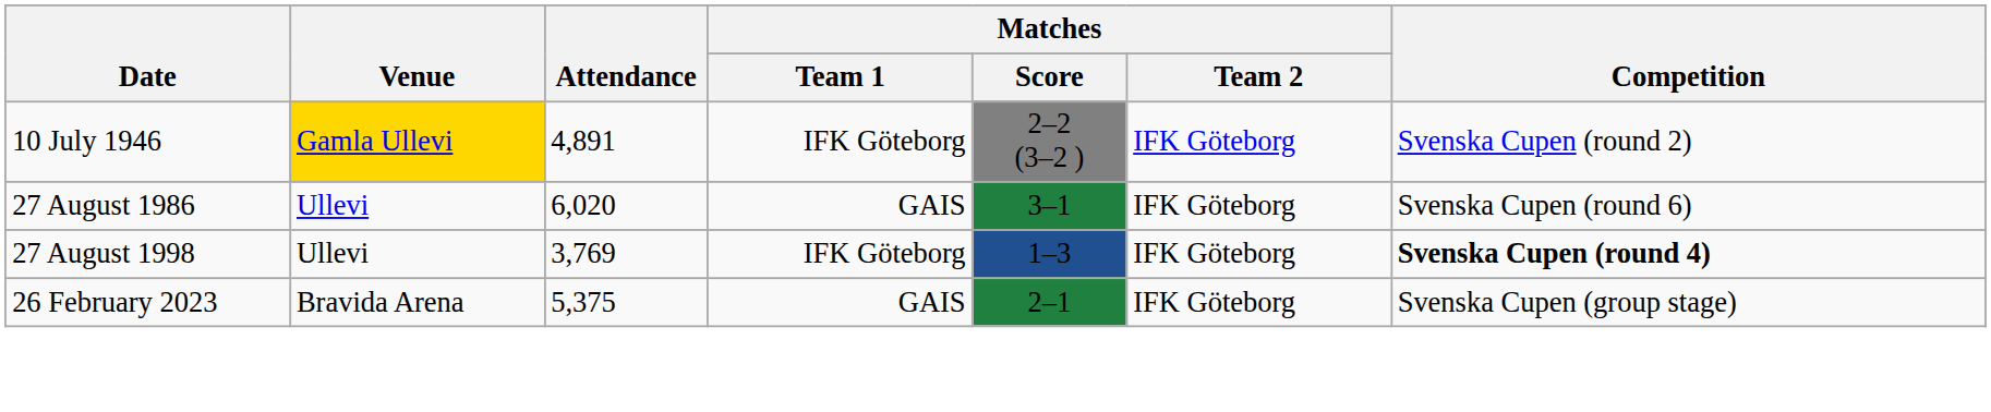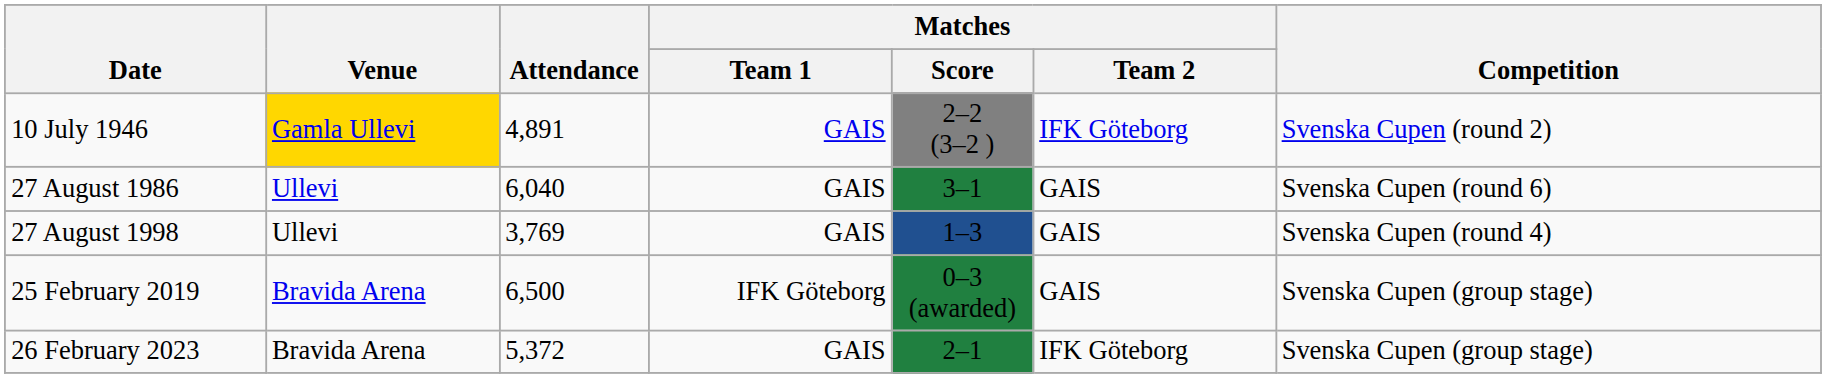10 July 1946 | Matches / Team 1: IFK Göteborg -> GAIS
27 August 1986 | Attendance: 6,020 -> 6,040
27 August 1986 | Matches / Team 2: IFK Göteborg -> GAIS
27 August 1998 | Matches / Team 1: IFK Göteborg -> GAIS
27 August 1998 | Matches / Team 2: IFK Göteborg -> GAIS
27 August 1998 | Competition: bold -> normal
+ row: 25 February 2019 | Bravida Arena | 6,500 | IFK Göteborg | 0–3 (awarded) | GAIS | Svenska Cupen (group stage)
26 February 2023 | Attendance: 5,375 -> 5,372
